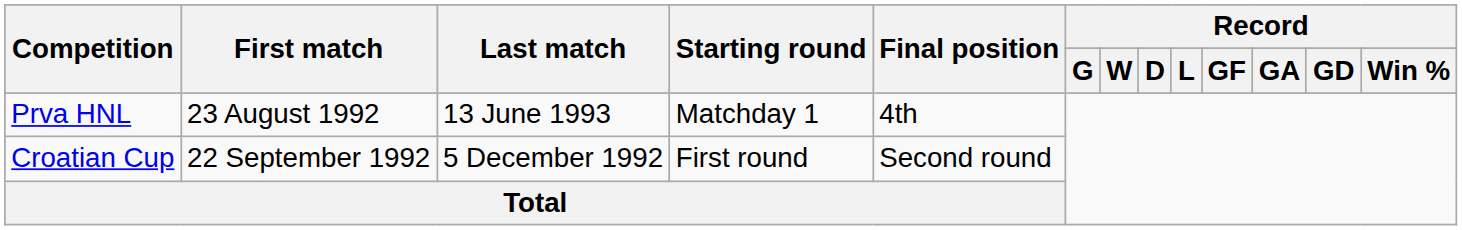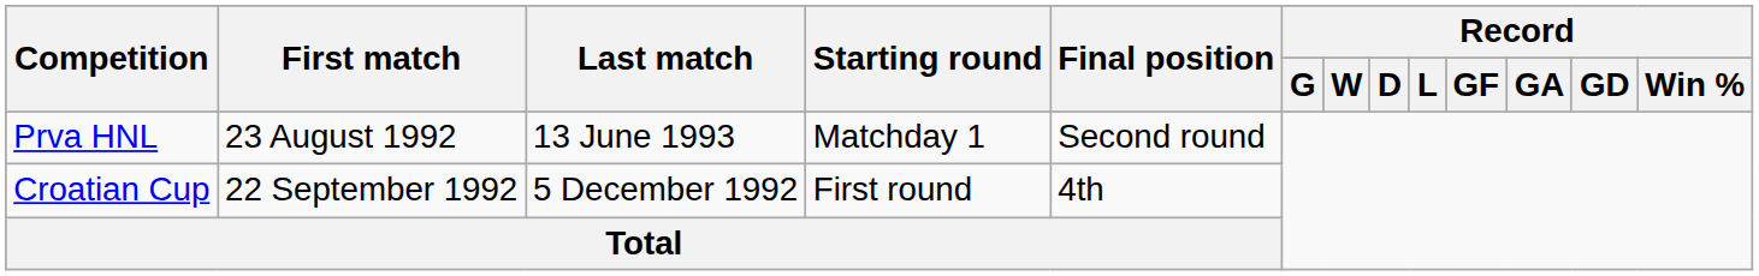Prva HNL | Final position: 4th -> Second round
Croatian Cup | Final position: Second round -> 4th
